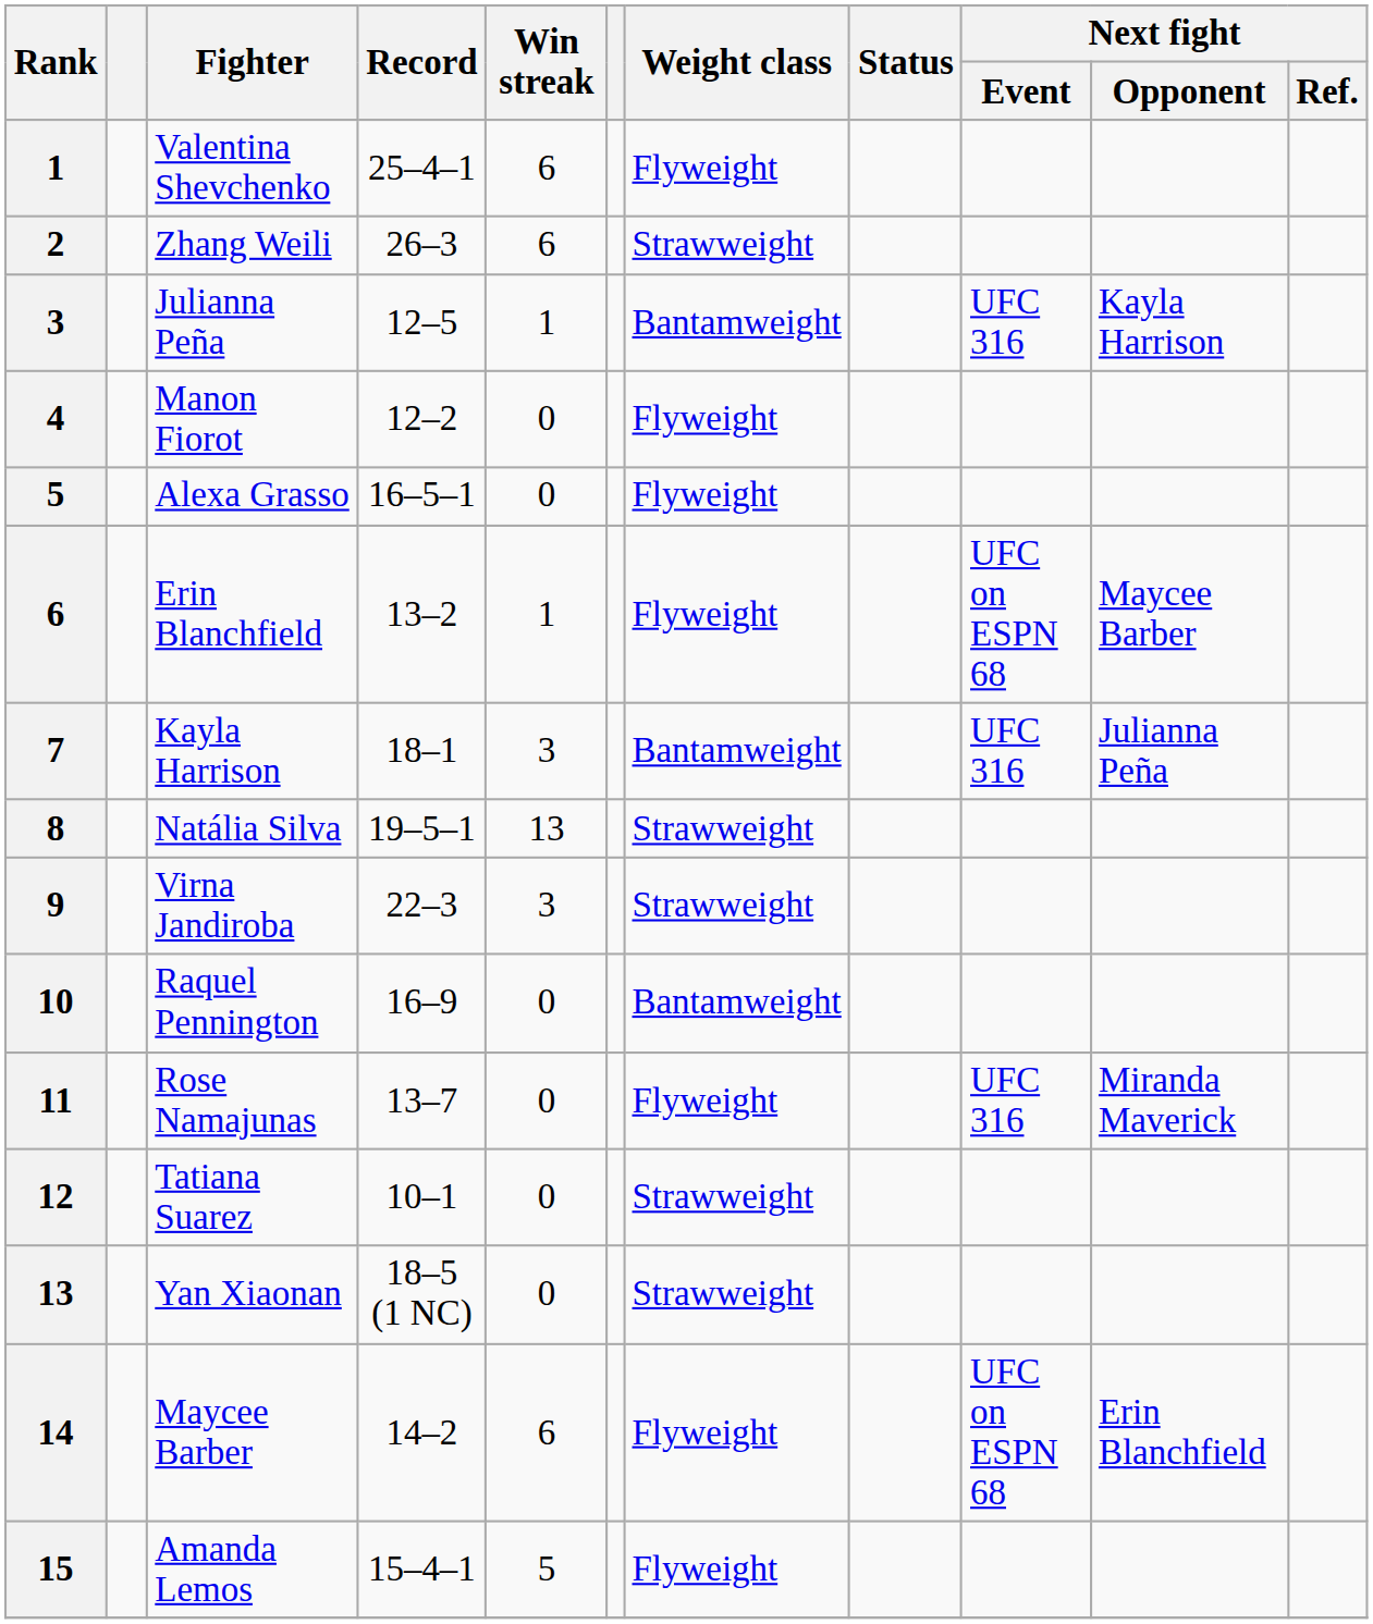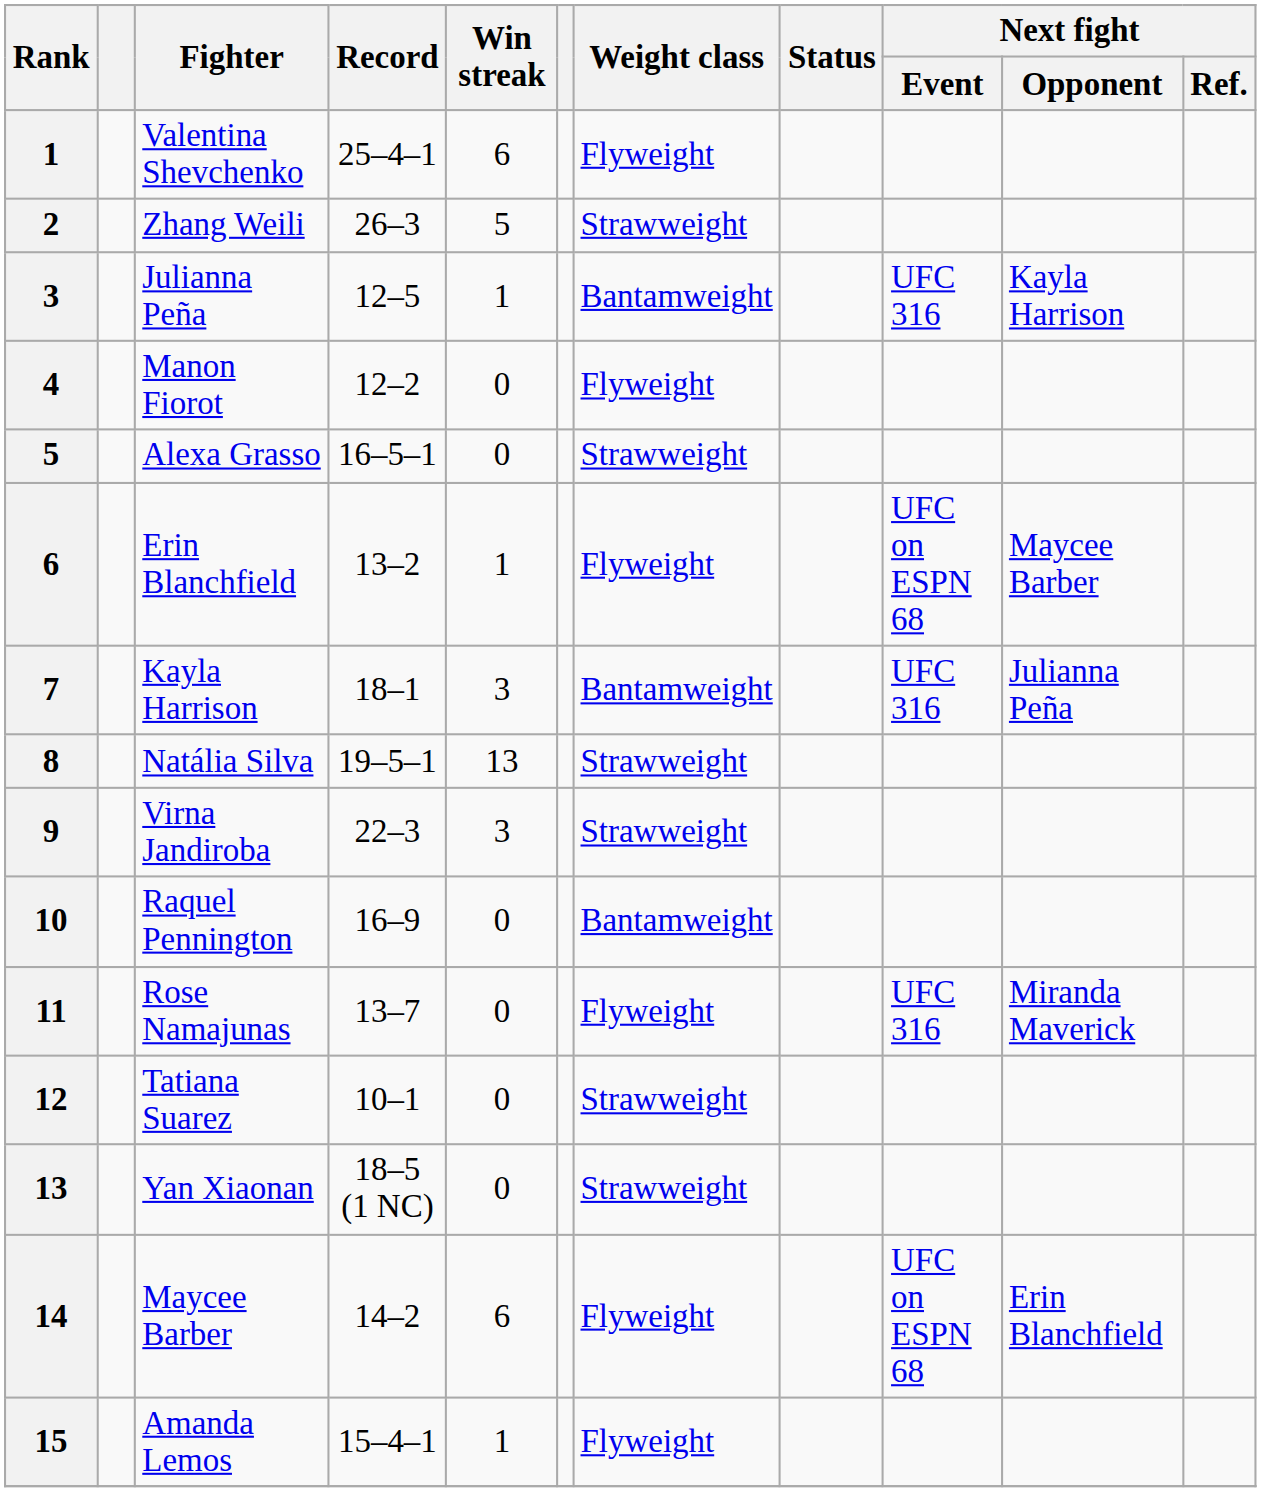Zhang Weili | Win streak: 6 -> 5
Alexa Grasso | Weight class: Flyweight -> Strawweight
Amanda Lemos | Win streak: 5 -> 1
